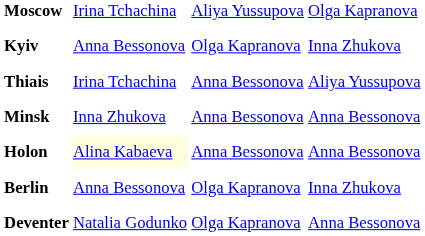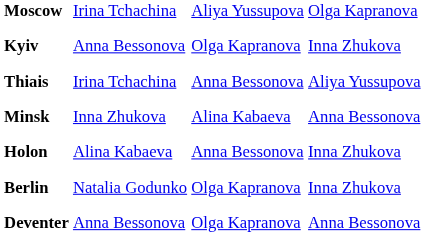Minsk | column 3: Anna Bessonova -> Alina Kabaeva
Holon | column 2: lightyellow background -> no background
Holon | column 4: Anna Bessonova -> Inna Zhukova
Berlin | column 2: Anna Bessonova -> Natalia Godunko
Deventer | column 2: Natalia Godunko -> Anna Bessonova
